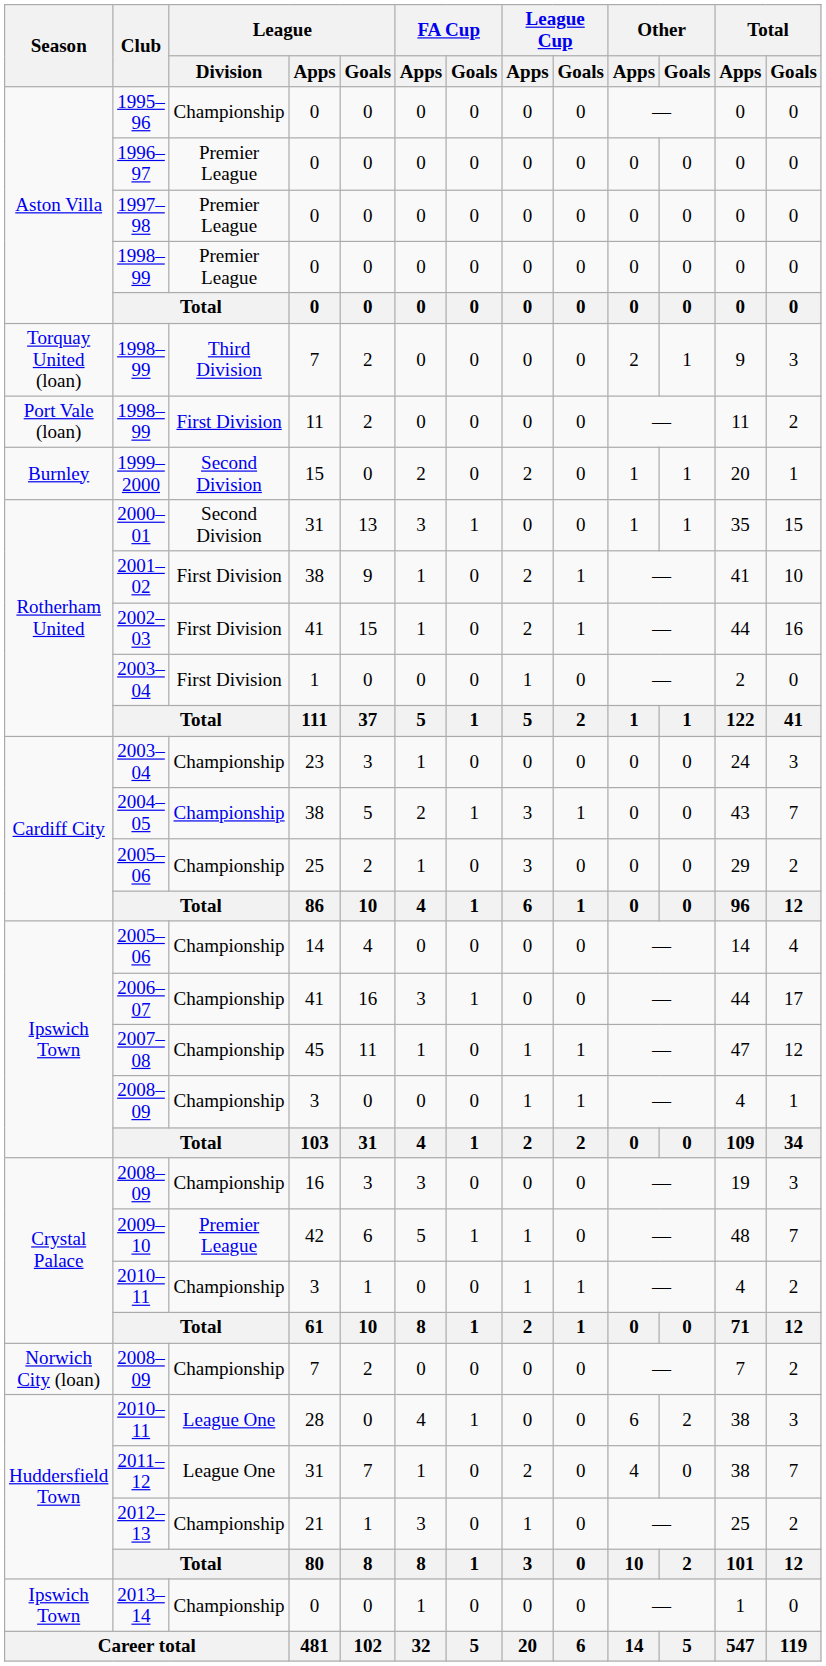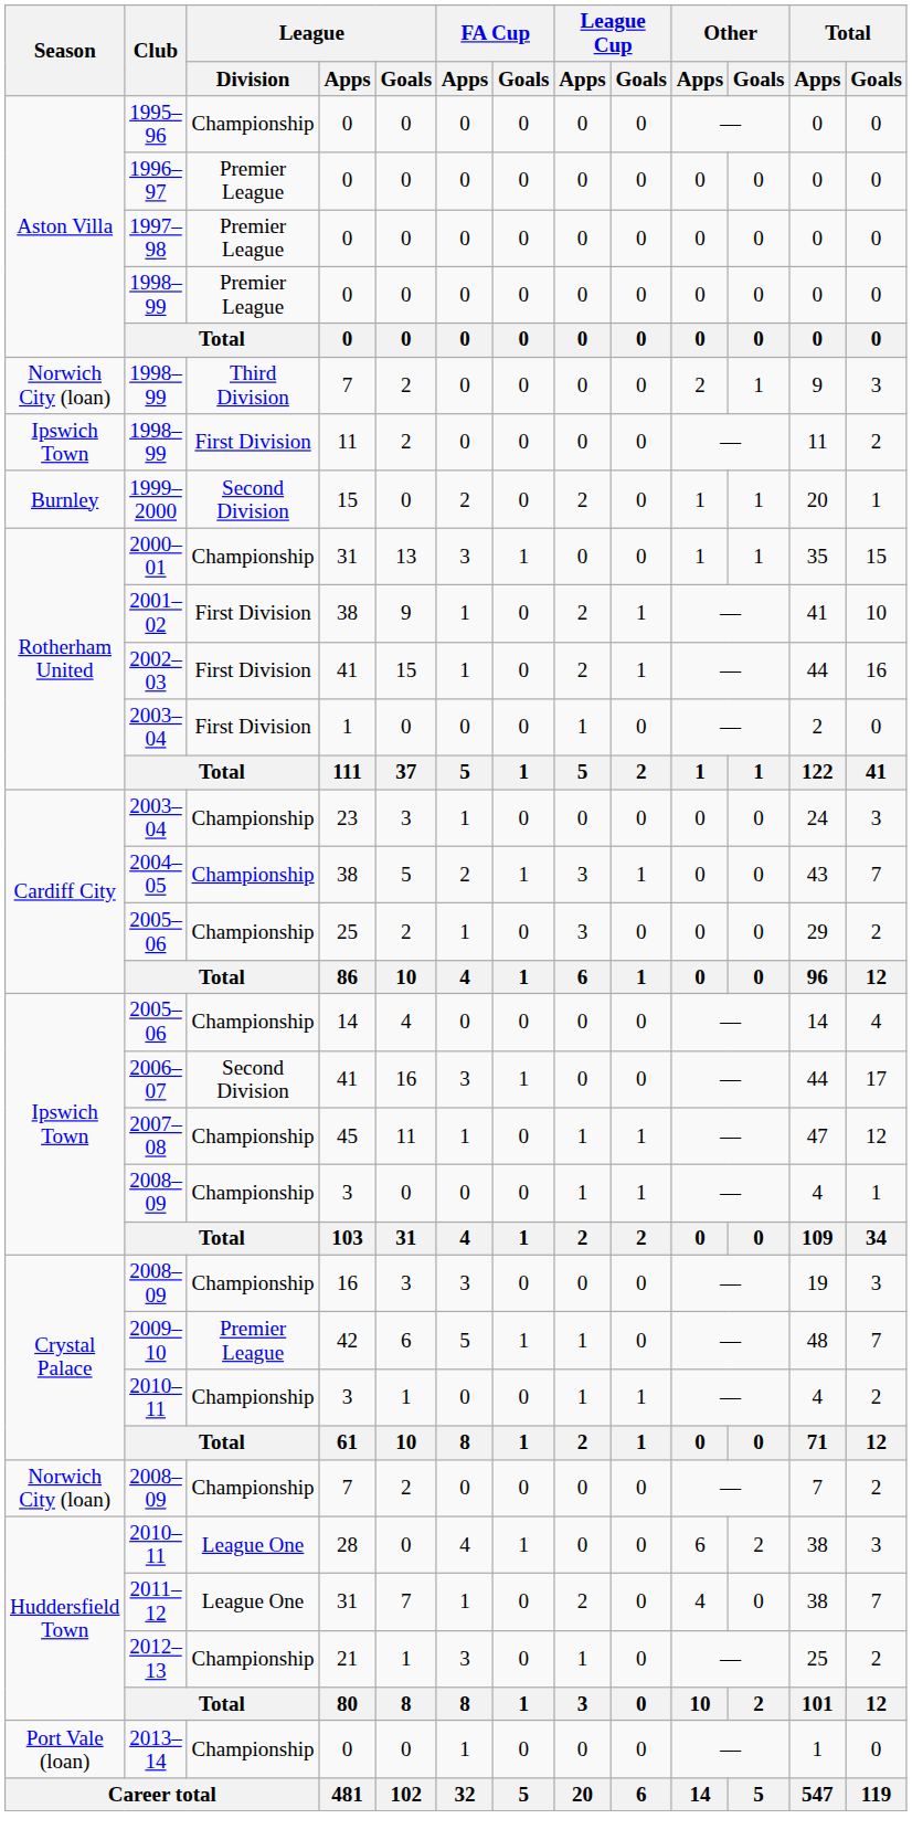1998–99 / 7 | Season: Torquay United (loan) -> Norwich City (loan)
1998–99 / 11 | Season: Port Vale (loan) -> Ipswich Town
2000–01 | League / Division: Second Division -> Championship
2006–07 | League / Division: Championship -> Second Division
2013–14 | Season: Ipswich Town -> Port Vale (loan)
